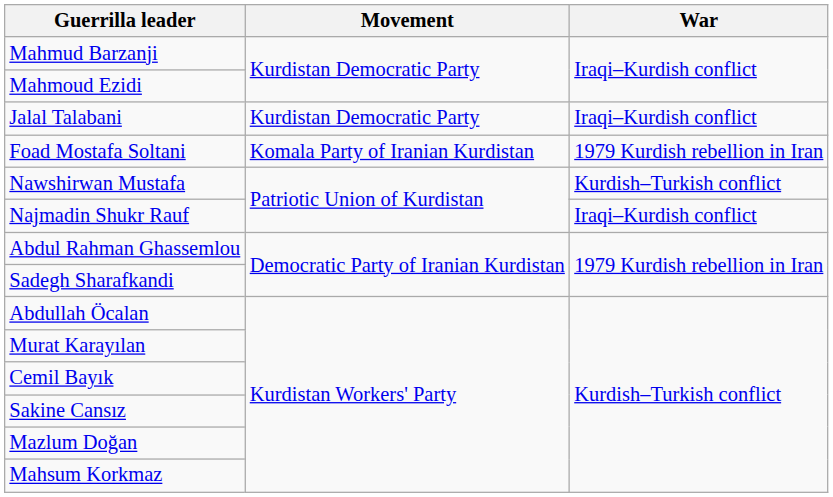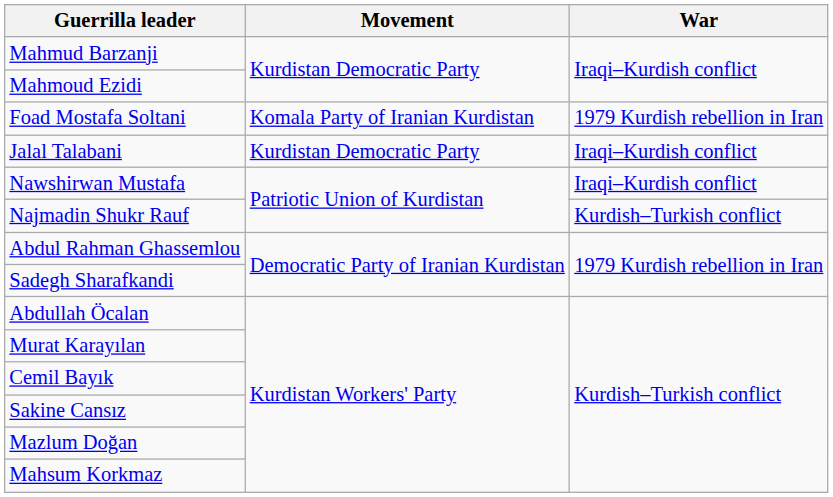rows swapped: Foad Mostafa Soltani <-> Jalal Talabani
Nawshirwan Mustafa | War: Kurdish–Turkish conflict -> Iraqi–Kurdish conflict
Najmadin Shukr Rauf | War: Iraqi–Kurdish conflict -> Kurdish–Turkish conflict
